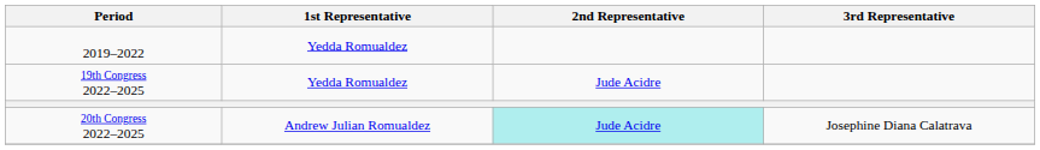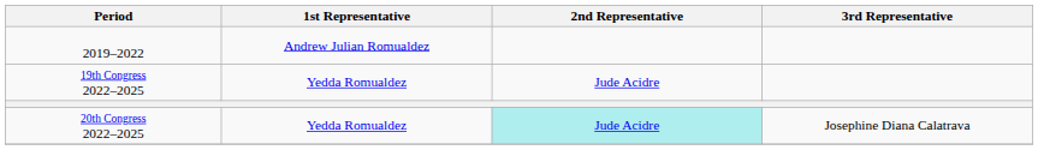2019–2022 | 1st Representative: Yedda Romualdez -> Andrew Julian Romualdez
20th Congress 2022–2025 | 1st Representative: Andrew Julian Romualdez -> Yedda Romualdez
